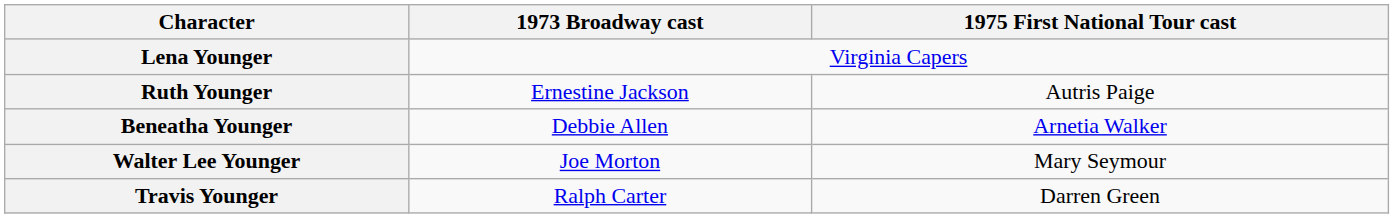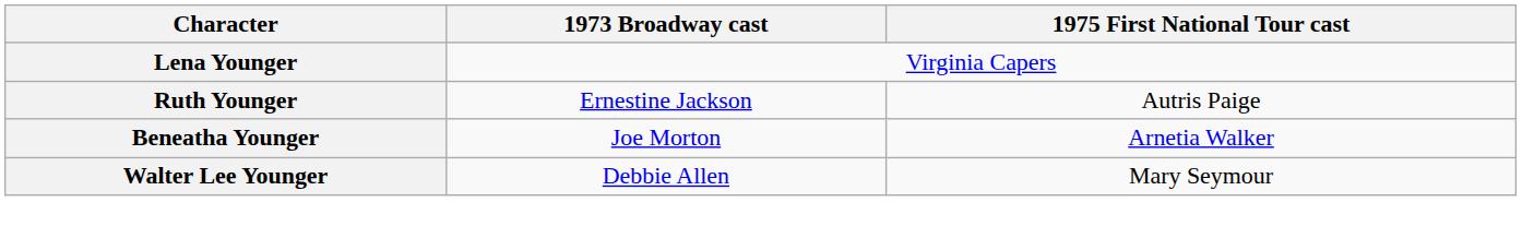Beneatha Younger | 1973 Broadway cast: Debbie Allen -> Joe Morton
Walter Lee Younger | 1973 Broadway cast: Joe Morton -> Debbie Allen
- row: Travis Younger | Ralph Carter | Darren Green
